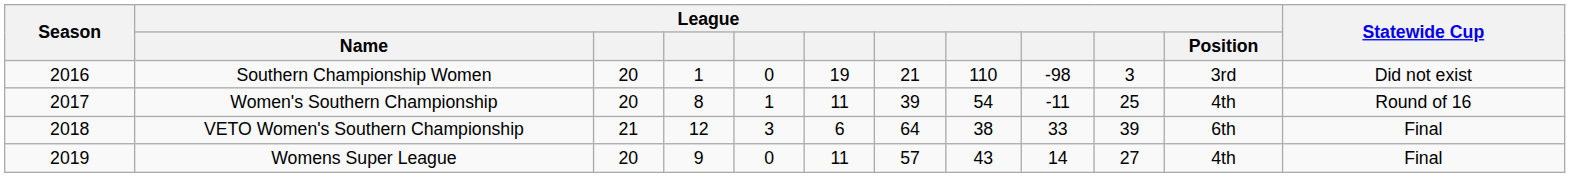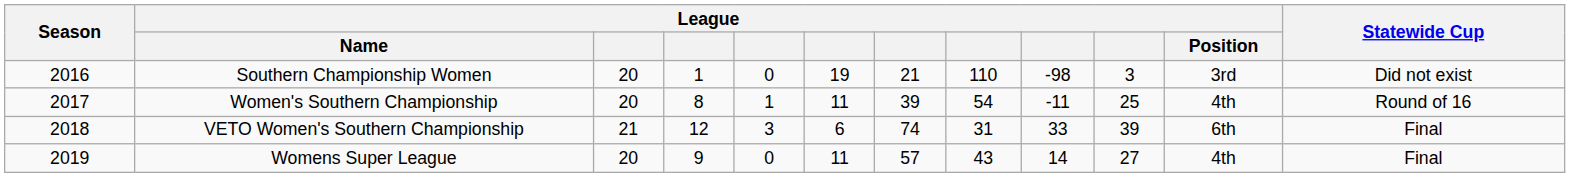VETO Women's Southern Championship | column 7: 64 -> 74
VETO Women's Southern Championship | column 8: 38 -> 31
